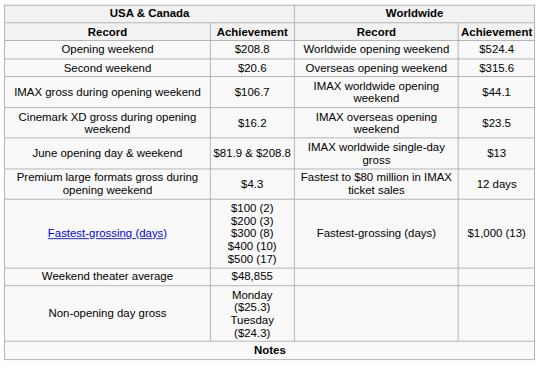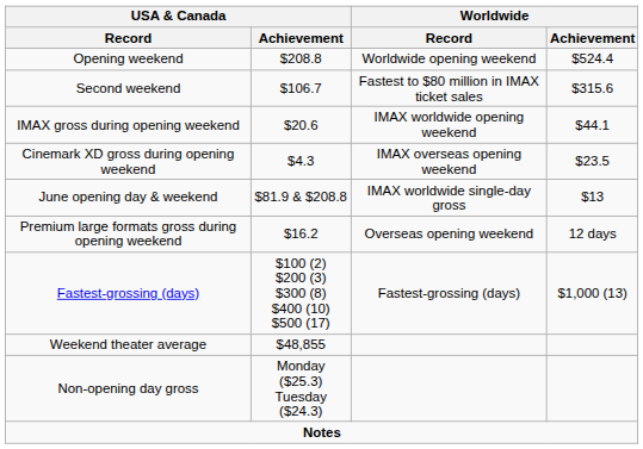Second weekend | USA & Canada / Achievement: $20.6 -> $106.7
Second weekend | Worldwide / Record: Overseas opening weekend -> Fastest to $80 million in IMAX ticket sales
IMAX gross during opening weekend | USA & Canada / Achievement: $106.7 -> $20.6
Cinemark XD gross during opening weekend | USA & Canada / Achievement: $16.2 -> $4.3
Premium large formats gross during opening weekend | USA & Canada / Achievement: $4.3 -> $16.2
Premium large formats gross during opening weekend | Worldwide / Record: Fastest to $80 million in IMAX ticket sales -> Overseas opening weekend
